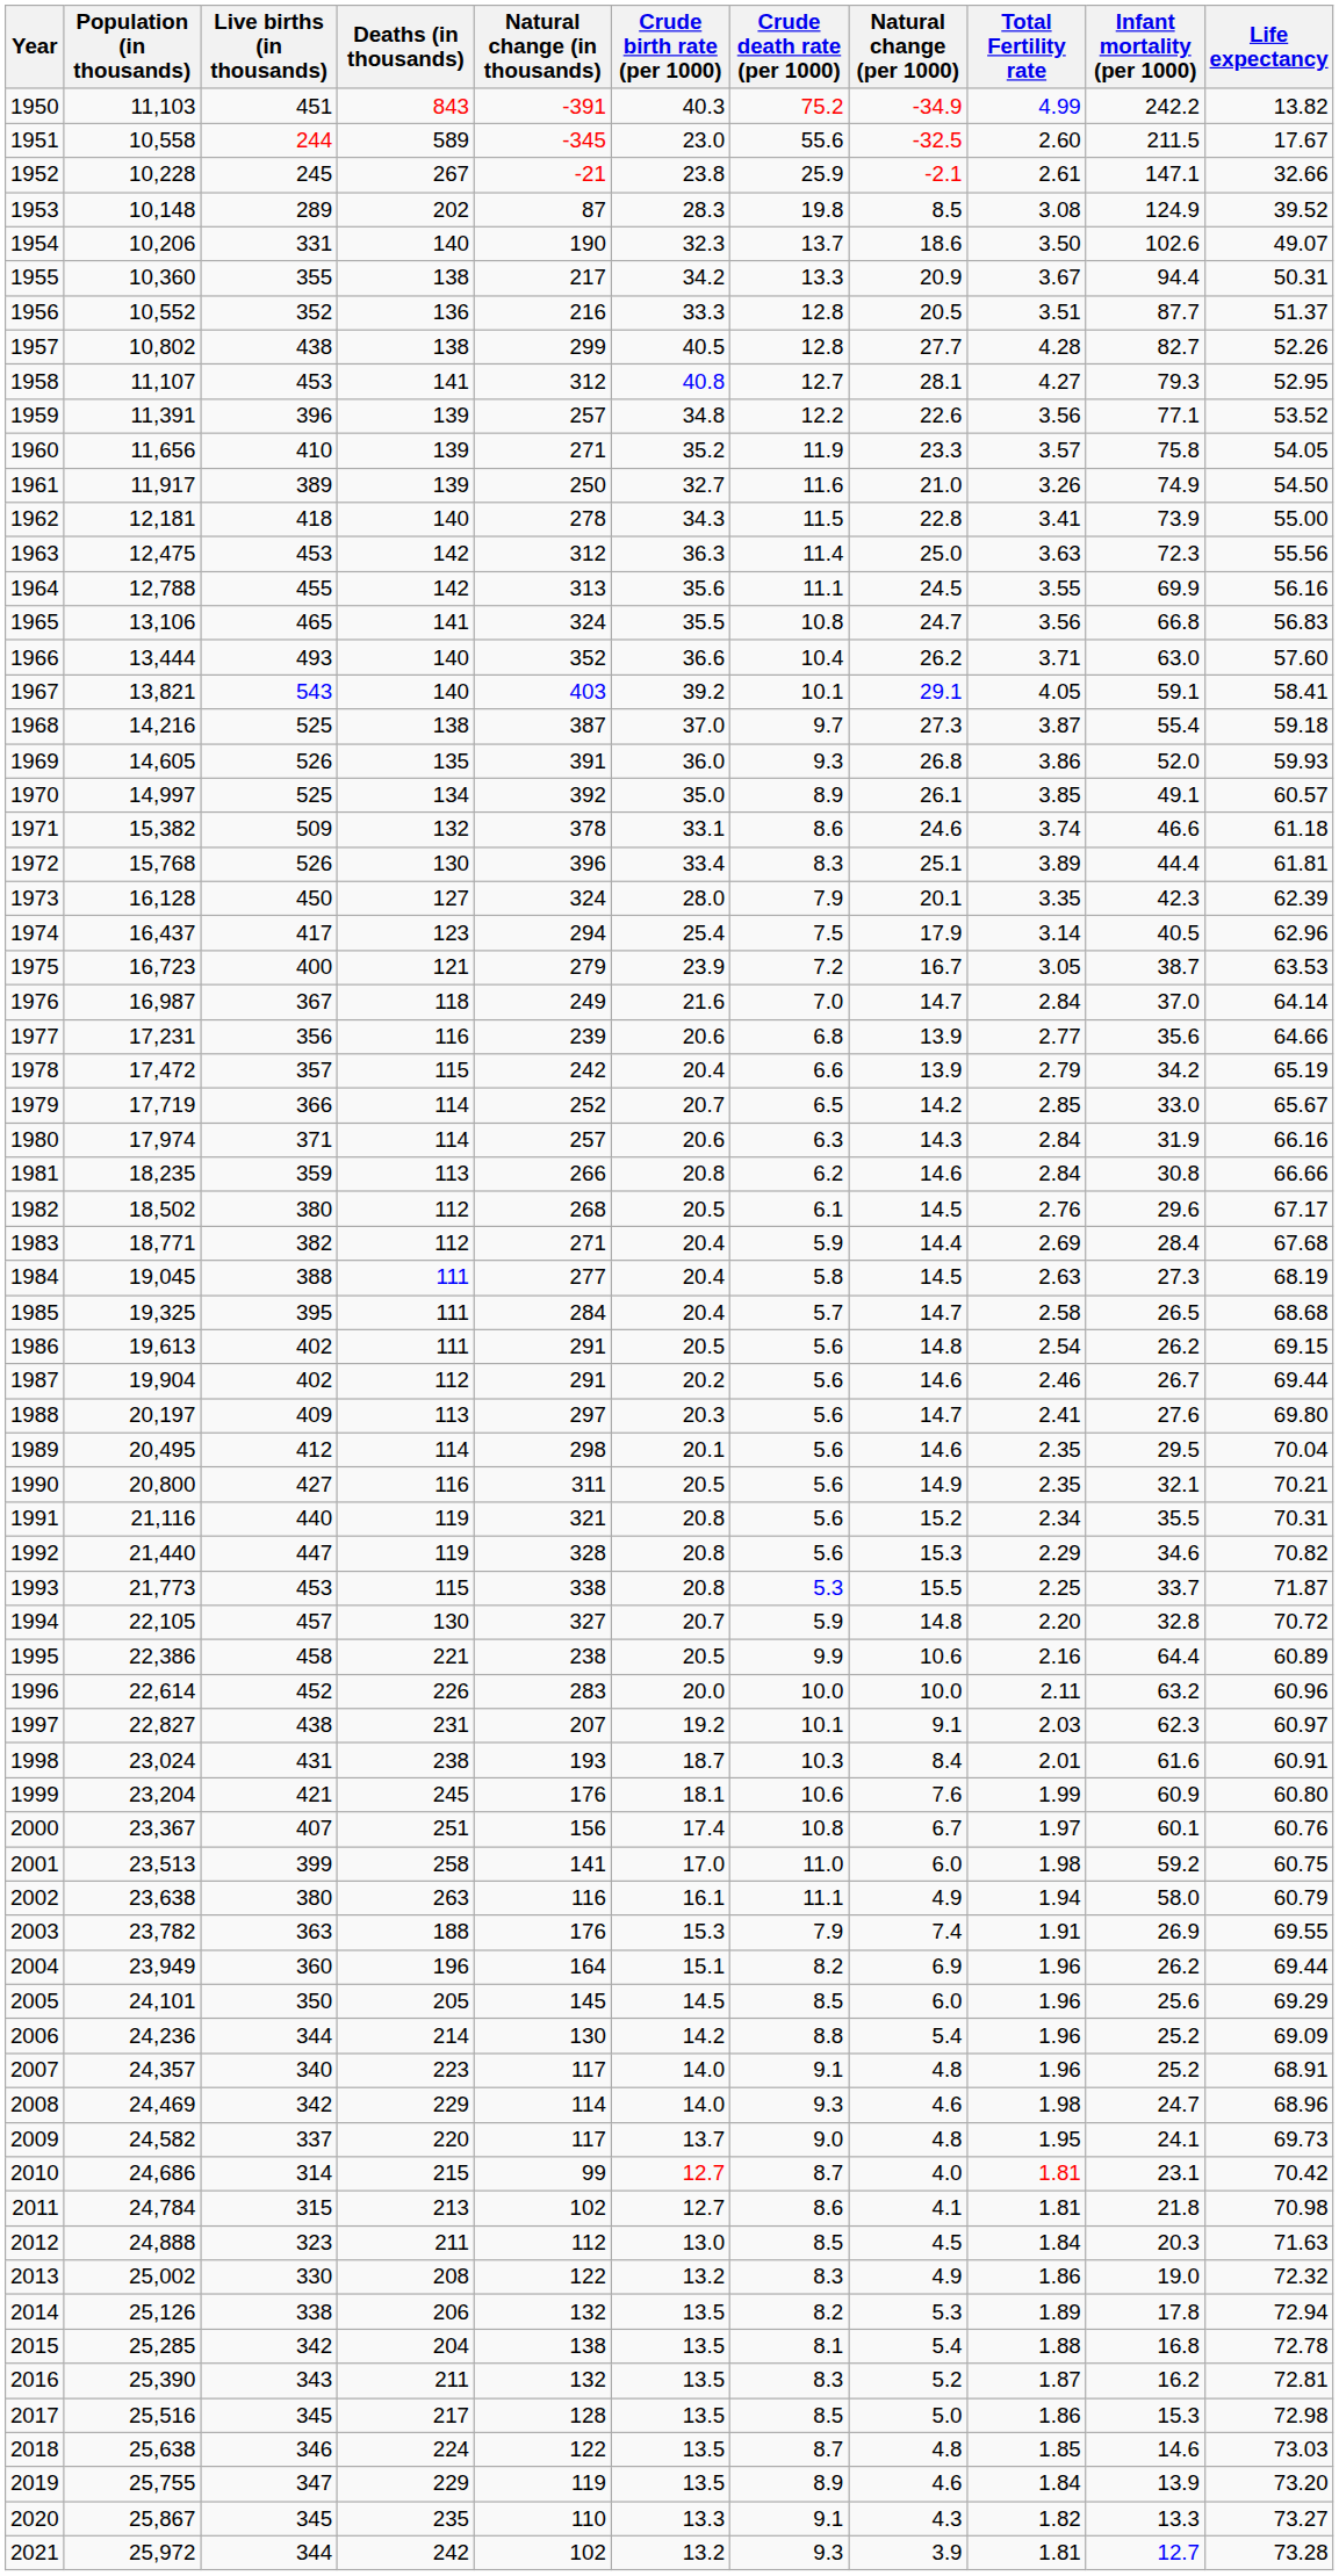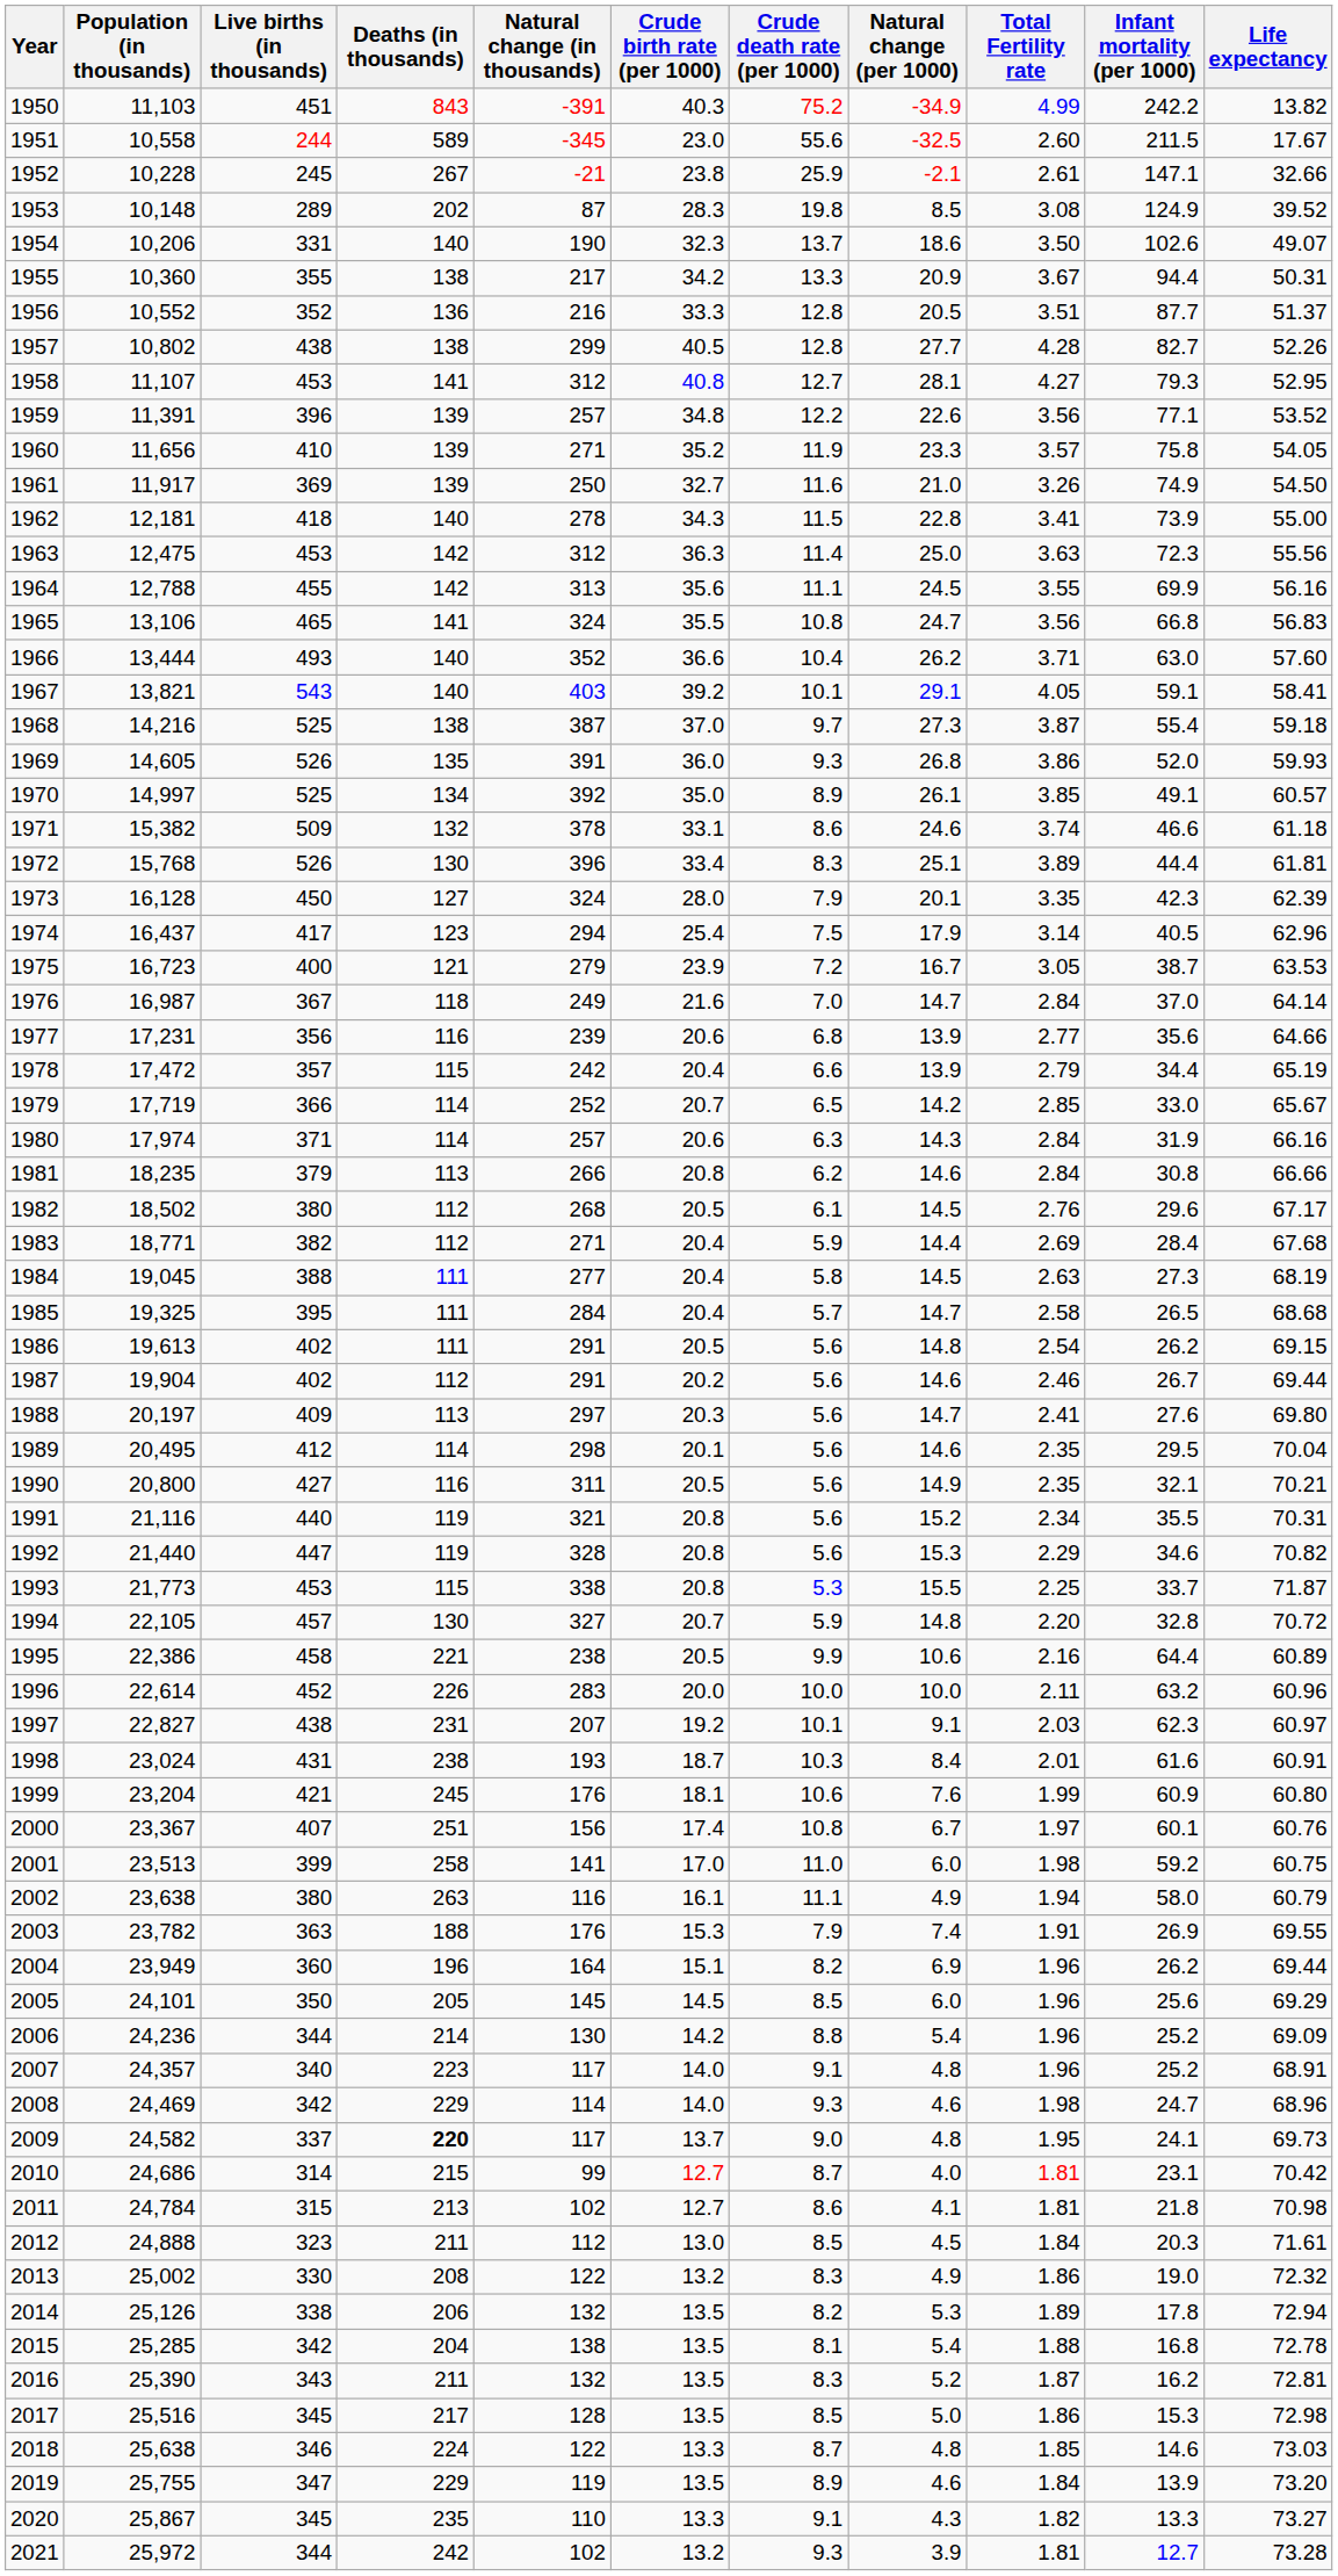1961 | Live births (in thousands): 389 -> 369
1978 | Infant mortality (per 1000): 34.2 -> 34.4
1981 | Live births (in thousands): 359 -> 379
2009 | Deaths (in thousands): normal -> bold
2012 | Life expectancy: 71.63 -> 71.61
2018 | Crude birth rate (per 1000): 13.5 -> 13.3
